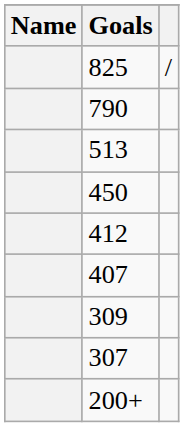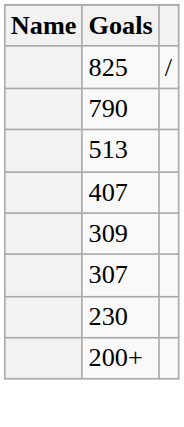- row: 450
- row: 412
+ row: 230
